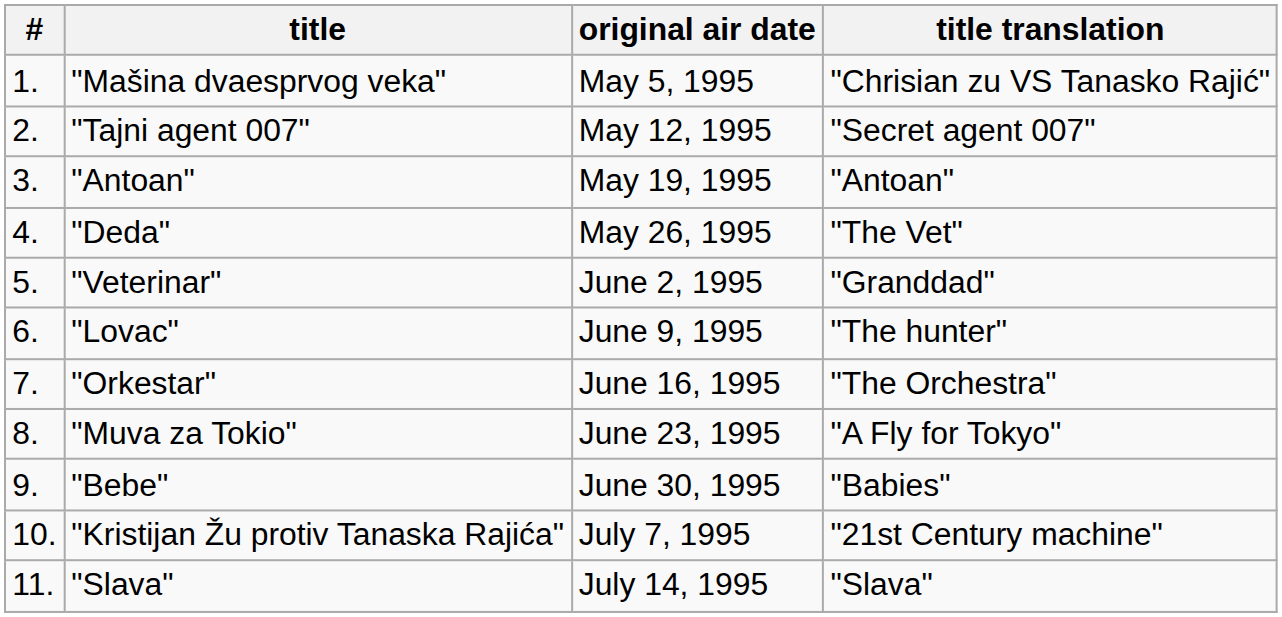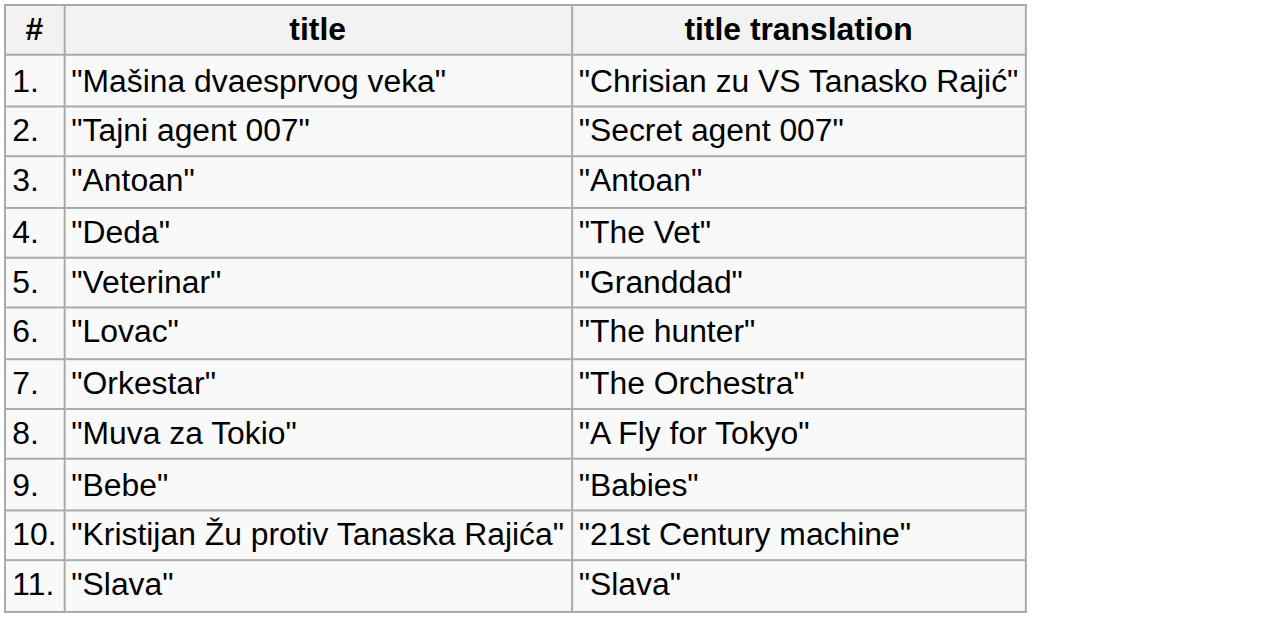- column: original air date | May 5, 1995 | May 12, 1995 | May 19, 1995 | May 26, 1995 | June 2, 1995 | June 9, 1995 | June 16, 1995 | June 23, 1995 | June 30, 1995 | July 7, 1995 | July 14, 1995
